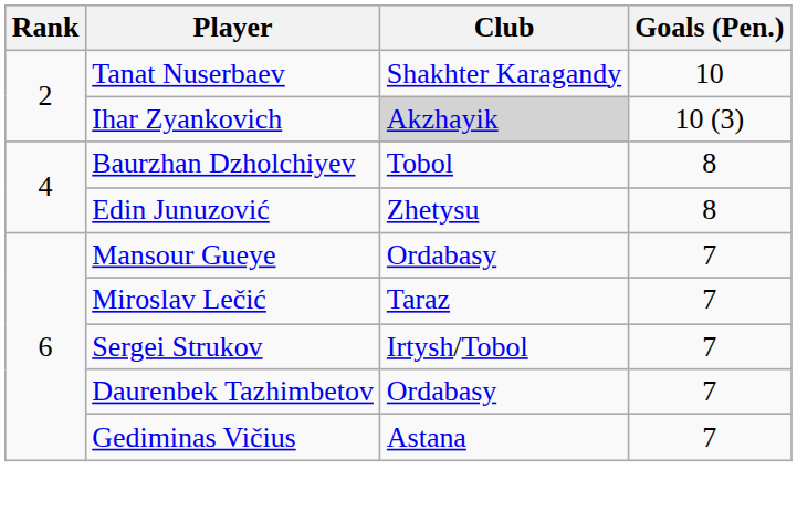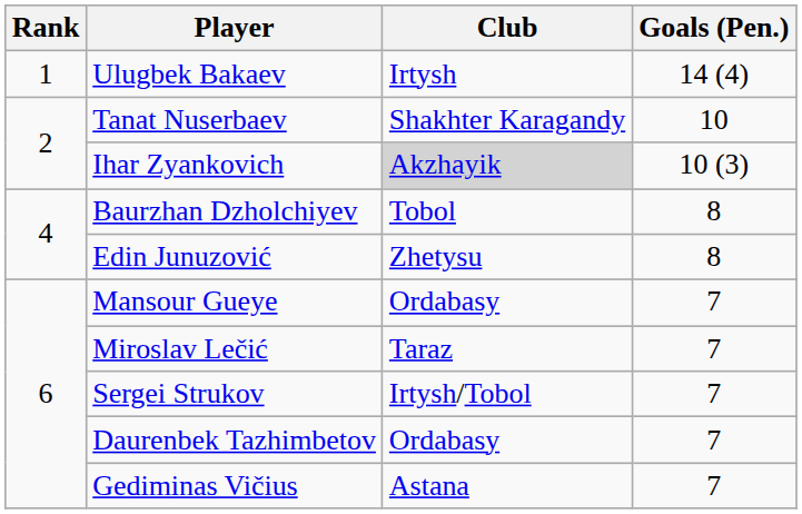+ row: 1 | Ulugbek Bakaev | Irtysh | 14 (4)
